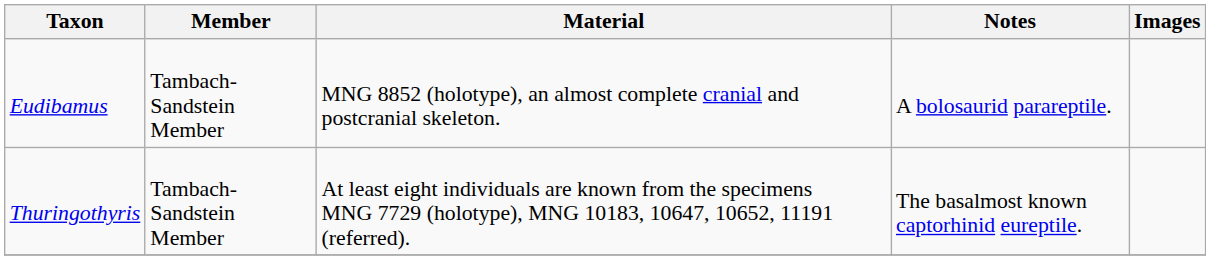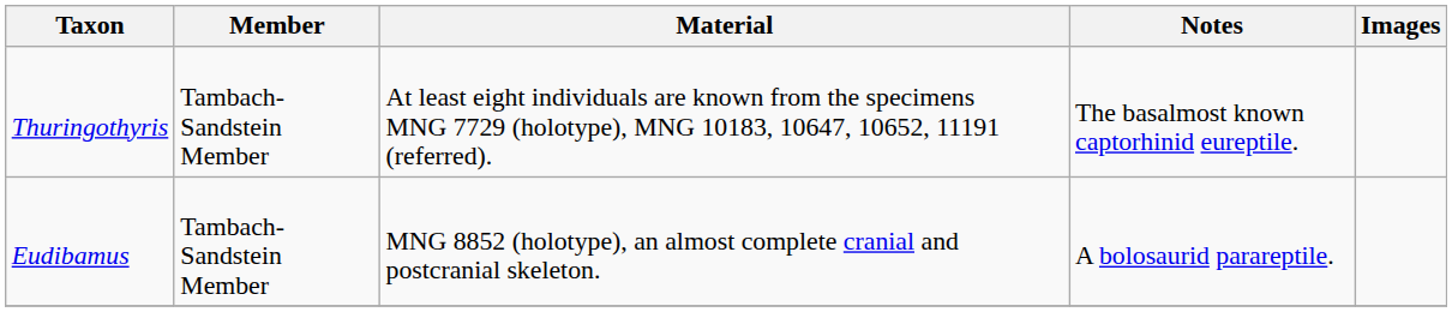rows swapped: Eudibamus <-> Thuringothyris
